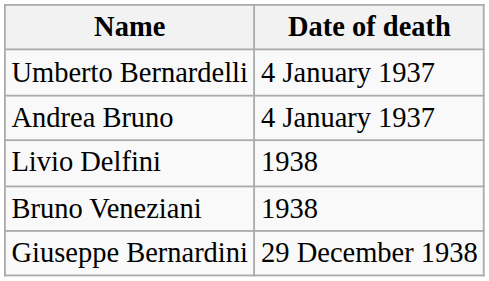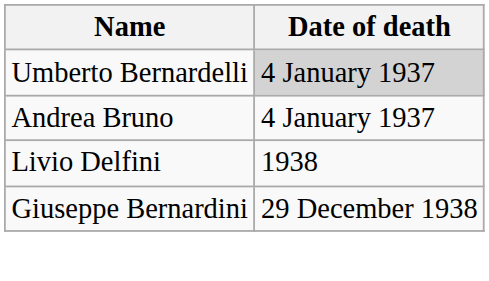Umberto Bernardelli | Date of death: no background -> lightgrey background
- row: Bruno Veneziani | 1938
